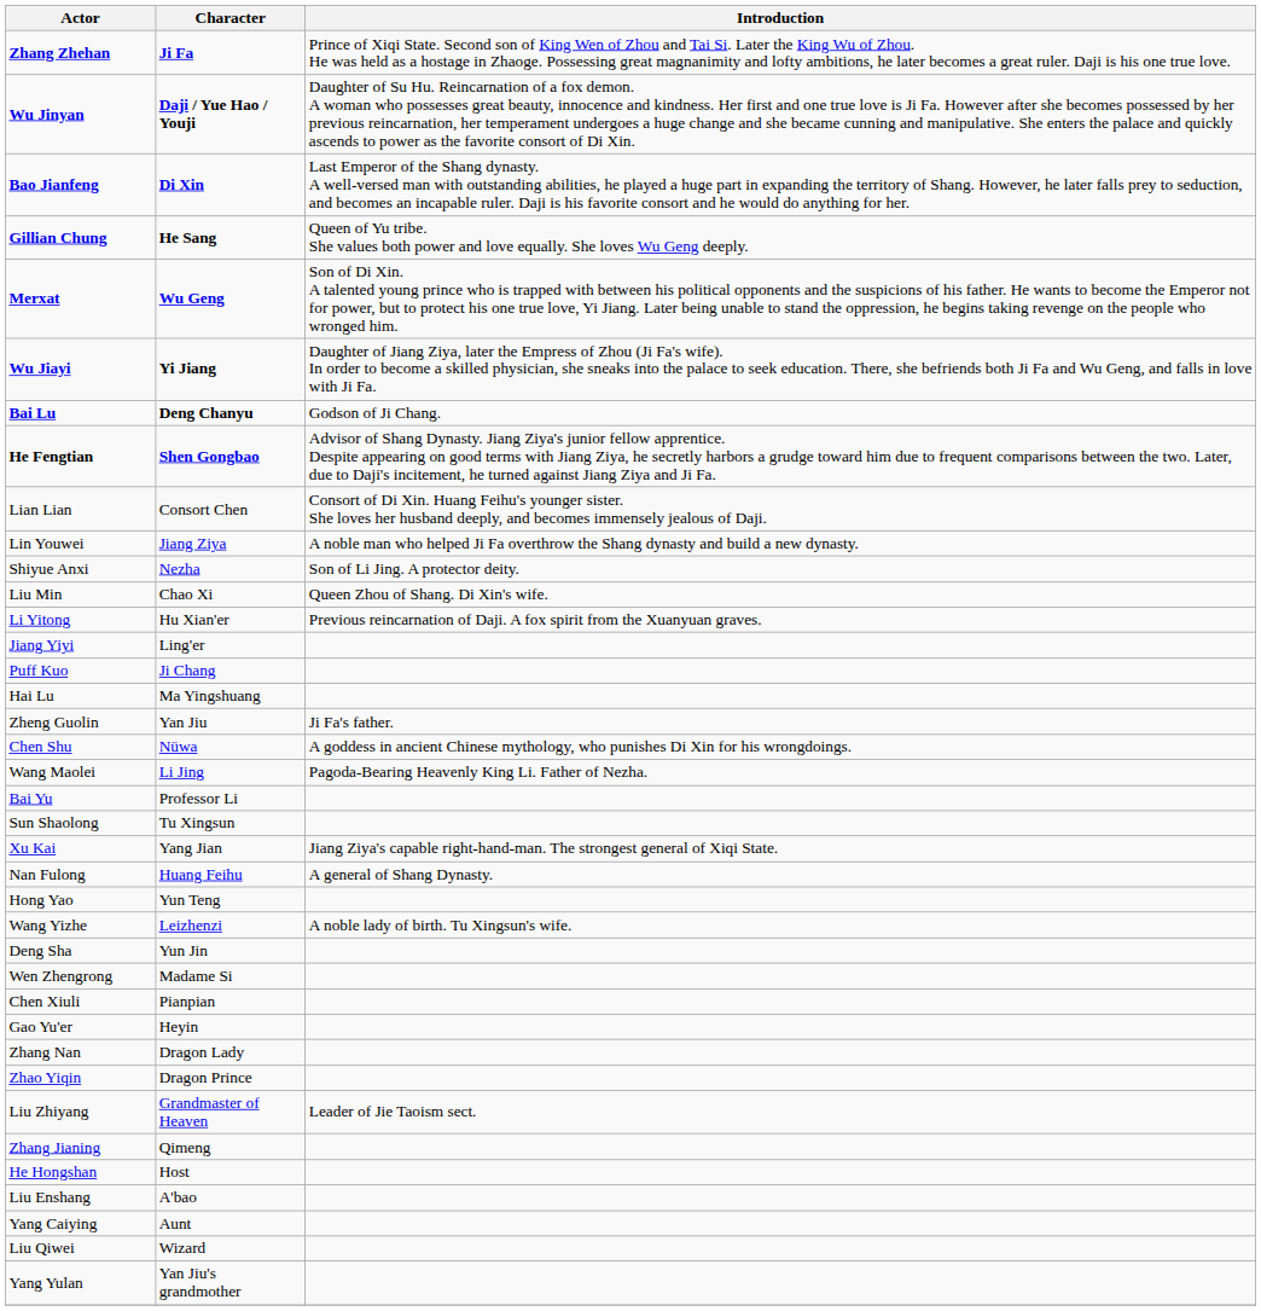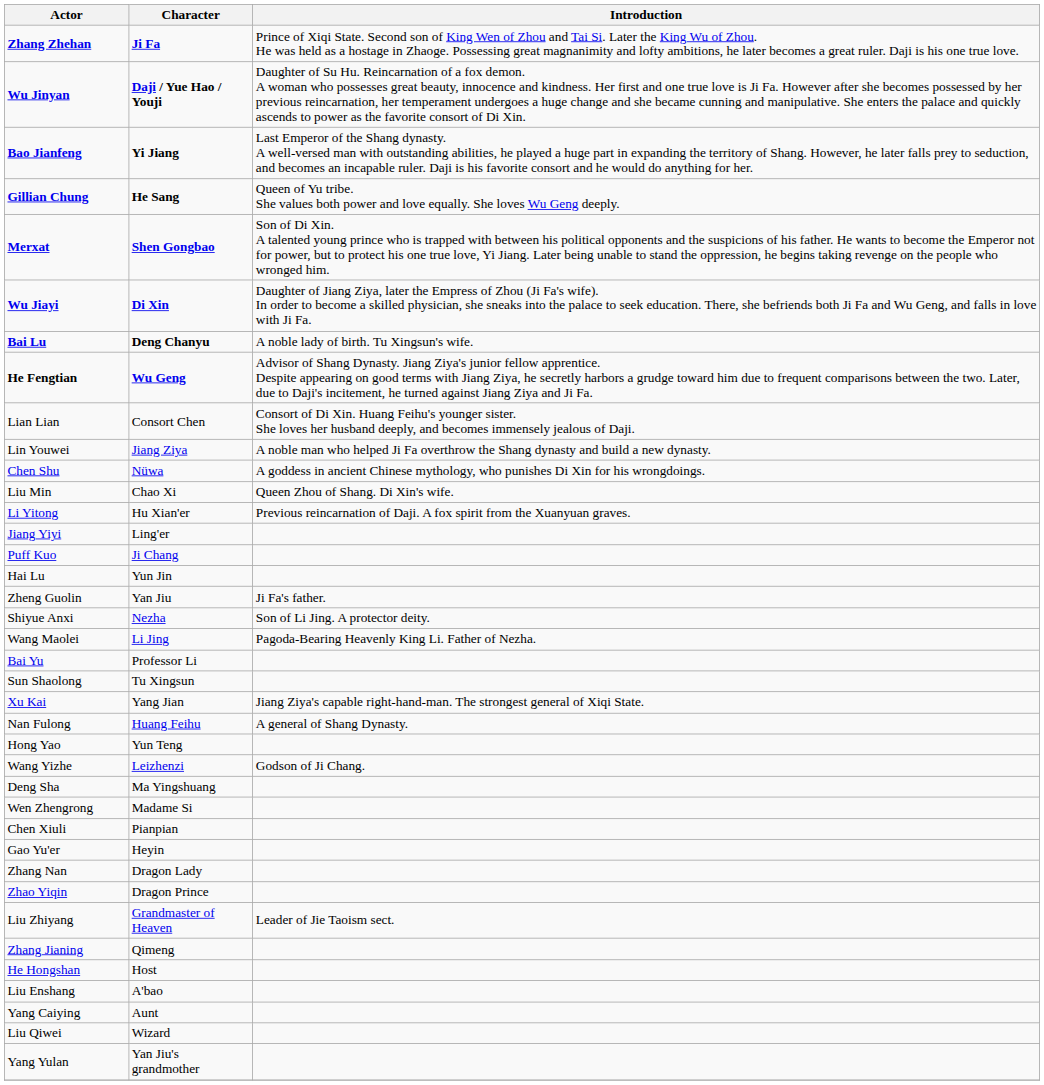Bao Jianfeng | Character: Di Xin -> Yi Jiang
Merxat | Character: Wu Geng -> Shen Gongbao
Wu Jiayi | Character: Yi Jiang -> Di Xin
Bai Lu | Introduction: Godson of Ji Chang. -> A noble lady of birth. Tu Xingsun's wife.
He Fengtian | Character: Shen Gongbao -> Wu Geng
rows swapped: Chen Shu <-> Shiyue Anxi
Hai Lu | Character: Ma Yingshuang -> Yun Jin
Wang Yizhe | Introduction: A noble lady of birth. Tu Xingsun's wife. -> Godson of Ji Chang.
Deng Sha | Character: Yun Jin -> Ma Yingshuang
